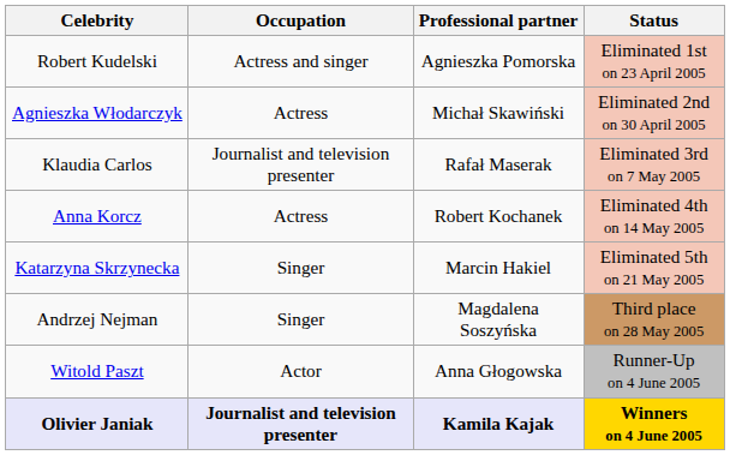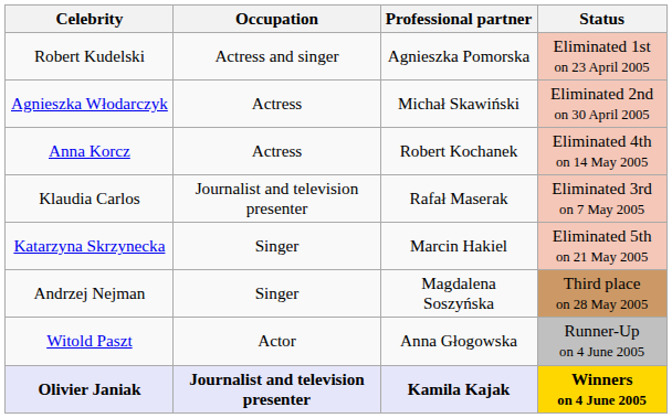rows swapped: Klaudia Carlos <-> Anna Korcz
